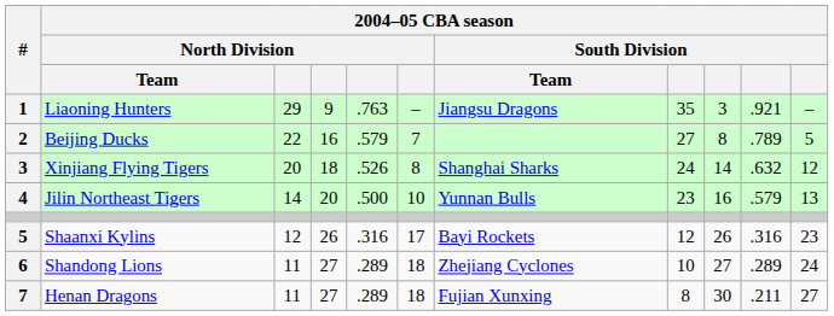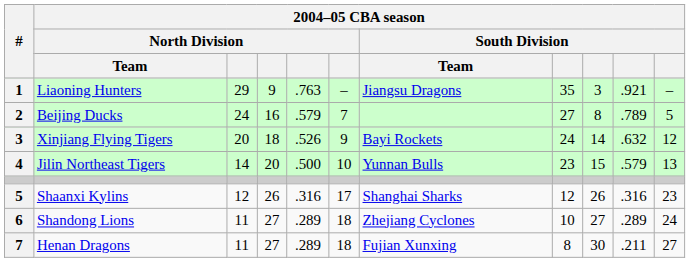Beijing Ducks | column 3: 22 -> 24
Xinjiang Flying Tigers | column 6: 8 -> 9
Xinjiang Flying Tigers | 2004–05 CBA season / South Division / Team: Shanghai Sharks -> Bayi Rockets
Jilin Northeast Tigers | column 9: 16 -> 15
Shaanxi Kylins | 2004–05 CBA season / South Division / Team: Bayi Rockets -> Shanghai Sharks
